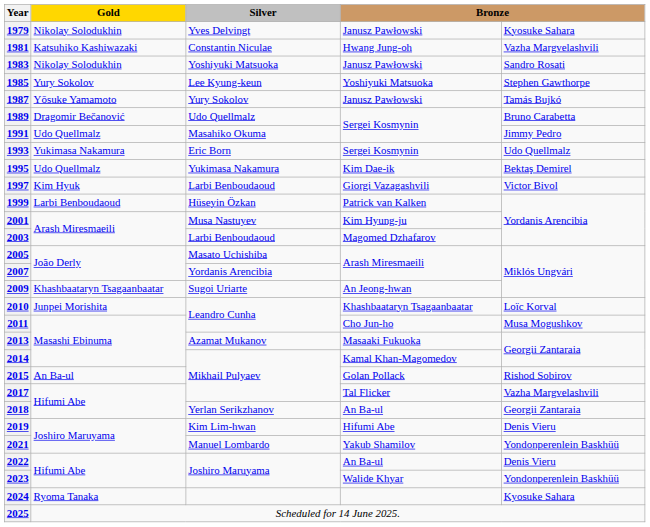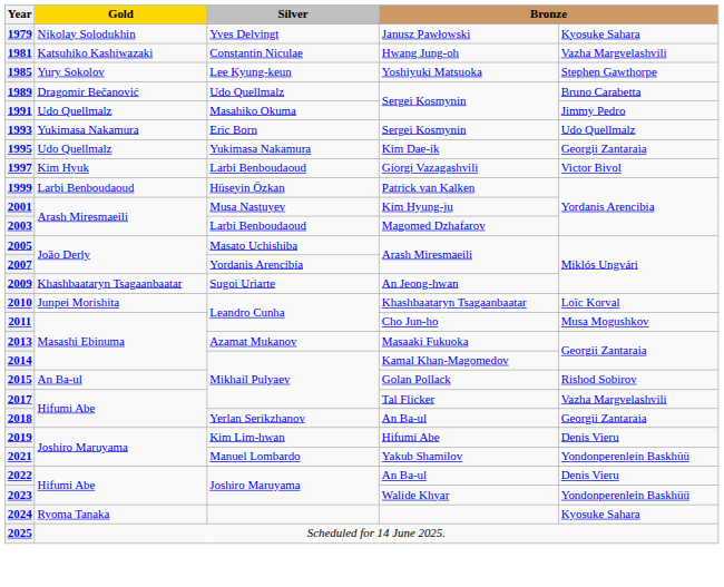- row: 1983 | Nikolay Solodukhin | Yoshiyuki Matsuoka | Janusz Pawłowski | Sandro Rosati
- row: 1987 | Yōsuke Yamamoto | Yury Sokolov | Janusz Pawłowski | Tamás Bujkó
1995 | column 5: Bektaş Demirel -> Georgii Zantaraia
